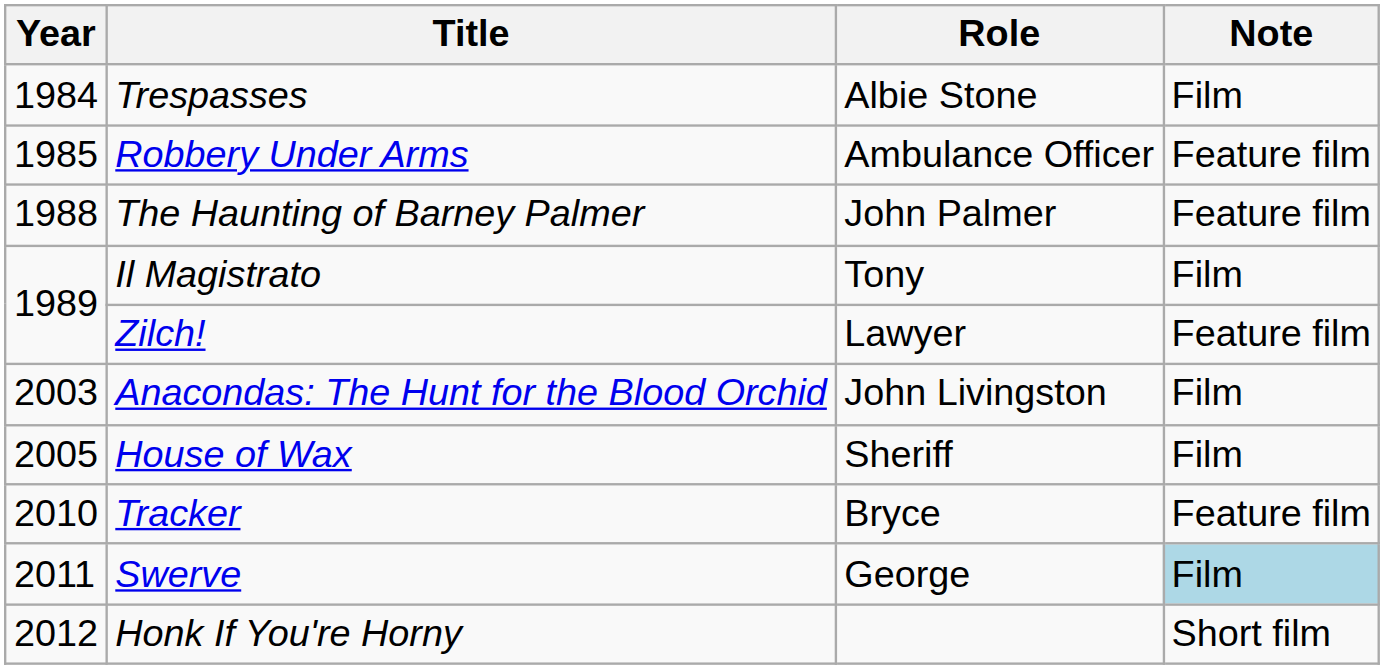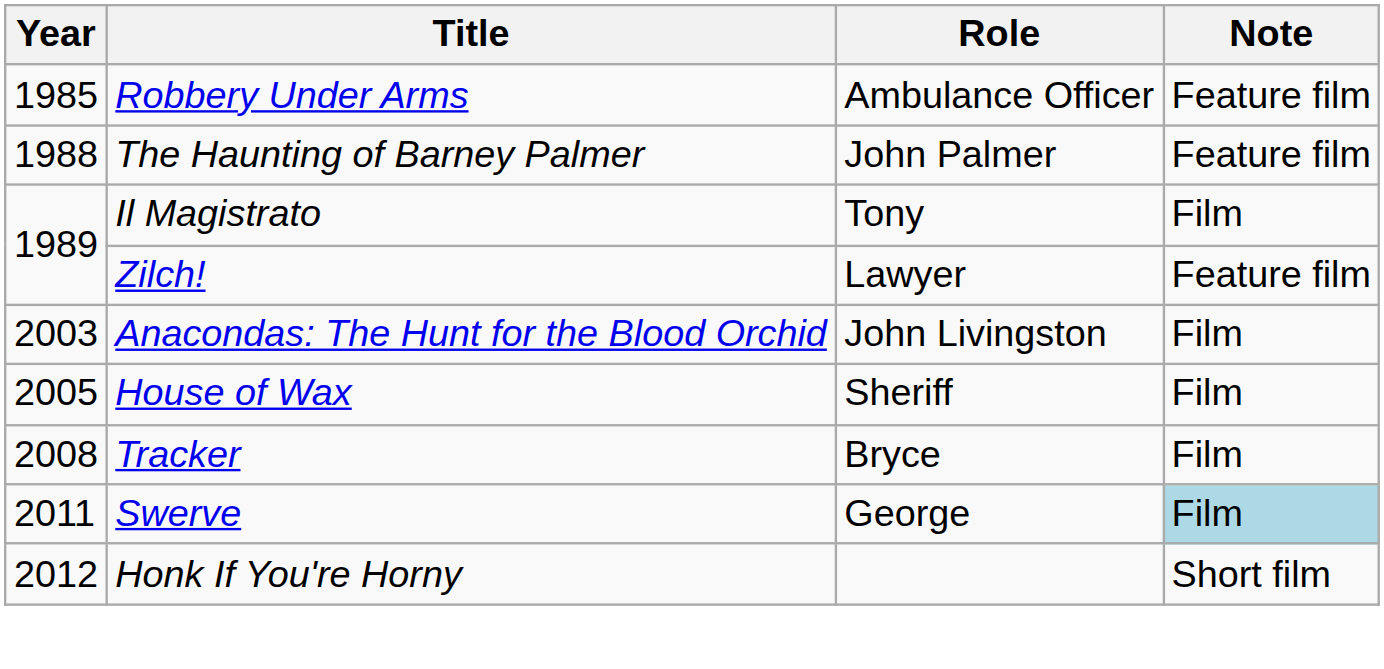- row: 1984 | Trespasses | Albie Stone | Film
Tracker | Year: 2010 -> 2008
Tracker | Note: Feature film -> Film
